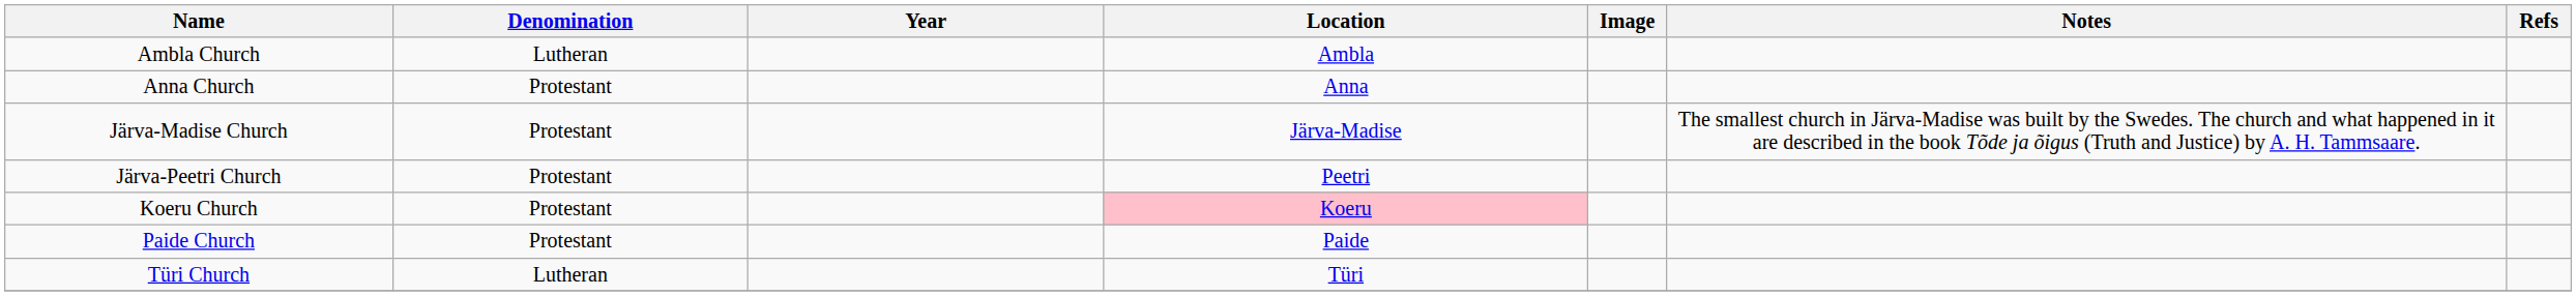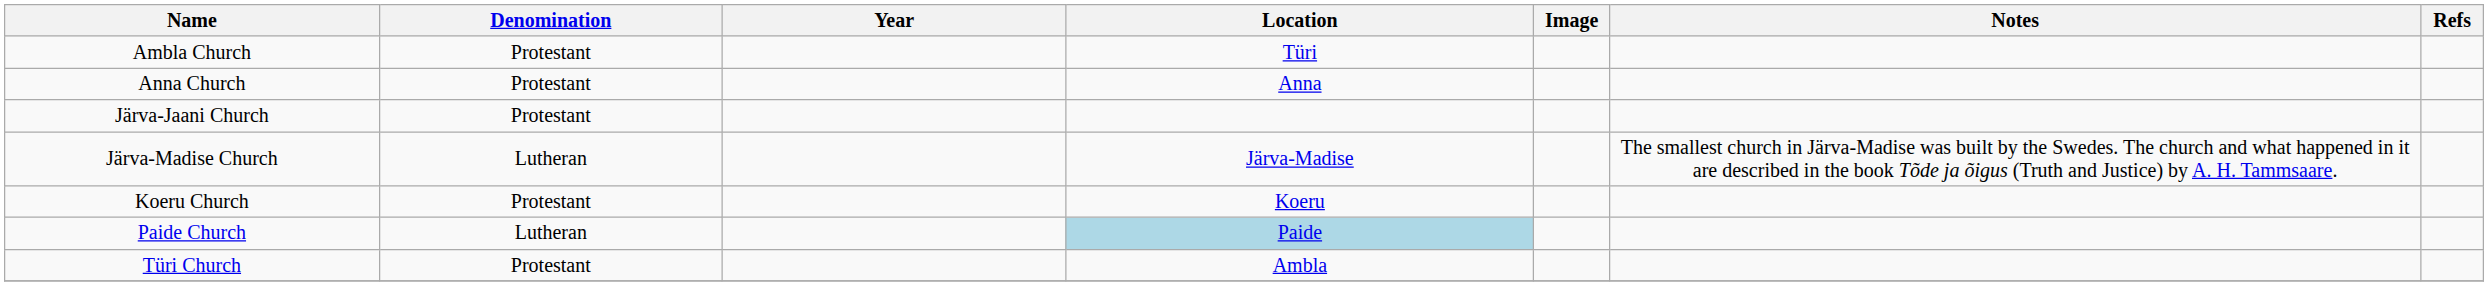Ambla Church | Denomination: Lutheran -> Protestant
Ambla Church | Location: Ambla -> Türi
+ row: Järva-Jaani Church | Protestant
Järva-Madise Church | Denomination: Protestant -> Lutheran
- row: Järva-Peetri Church | Protestant | Peetri
Koeru Church | Location: pink background -> no background
Paide Church | Denomination: Protestant -> Lutheran
Paide Church | Location: no background -> lightblue background
Türi Church | Denomination: Lutheran -> Protestant
Türi Church | Location: Türi -> Ambla
